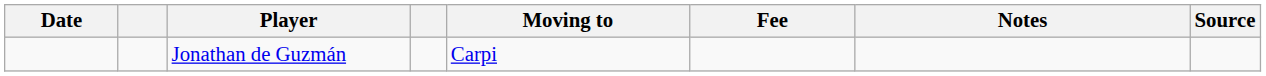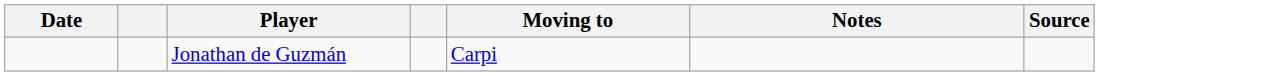- column: Fee
